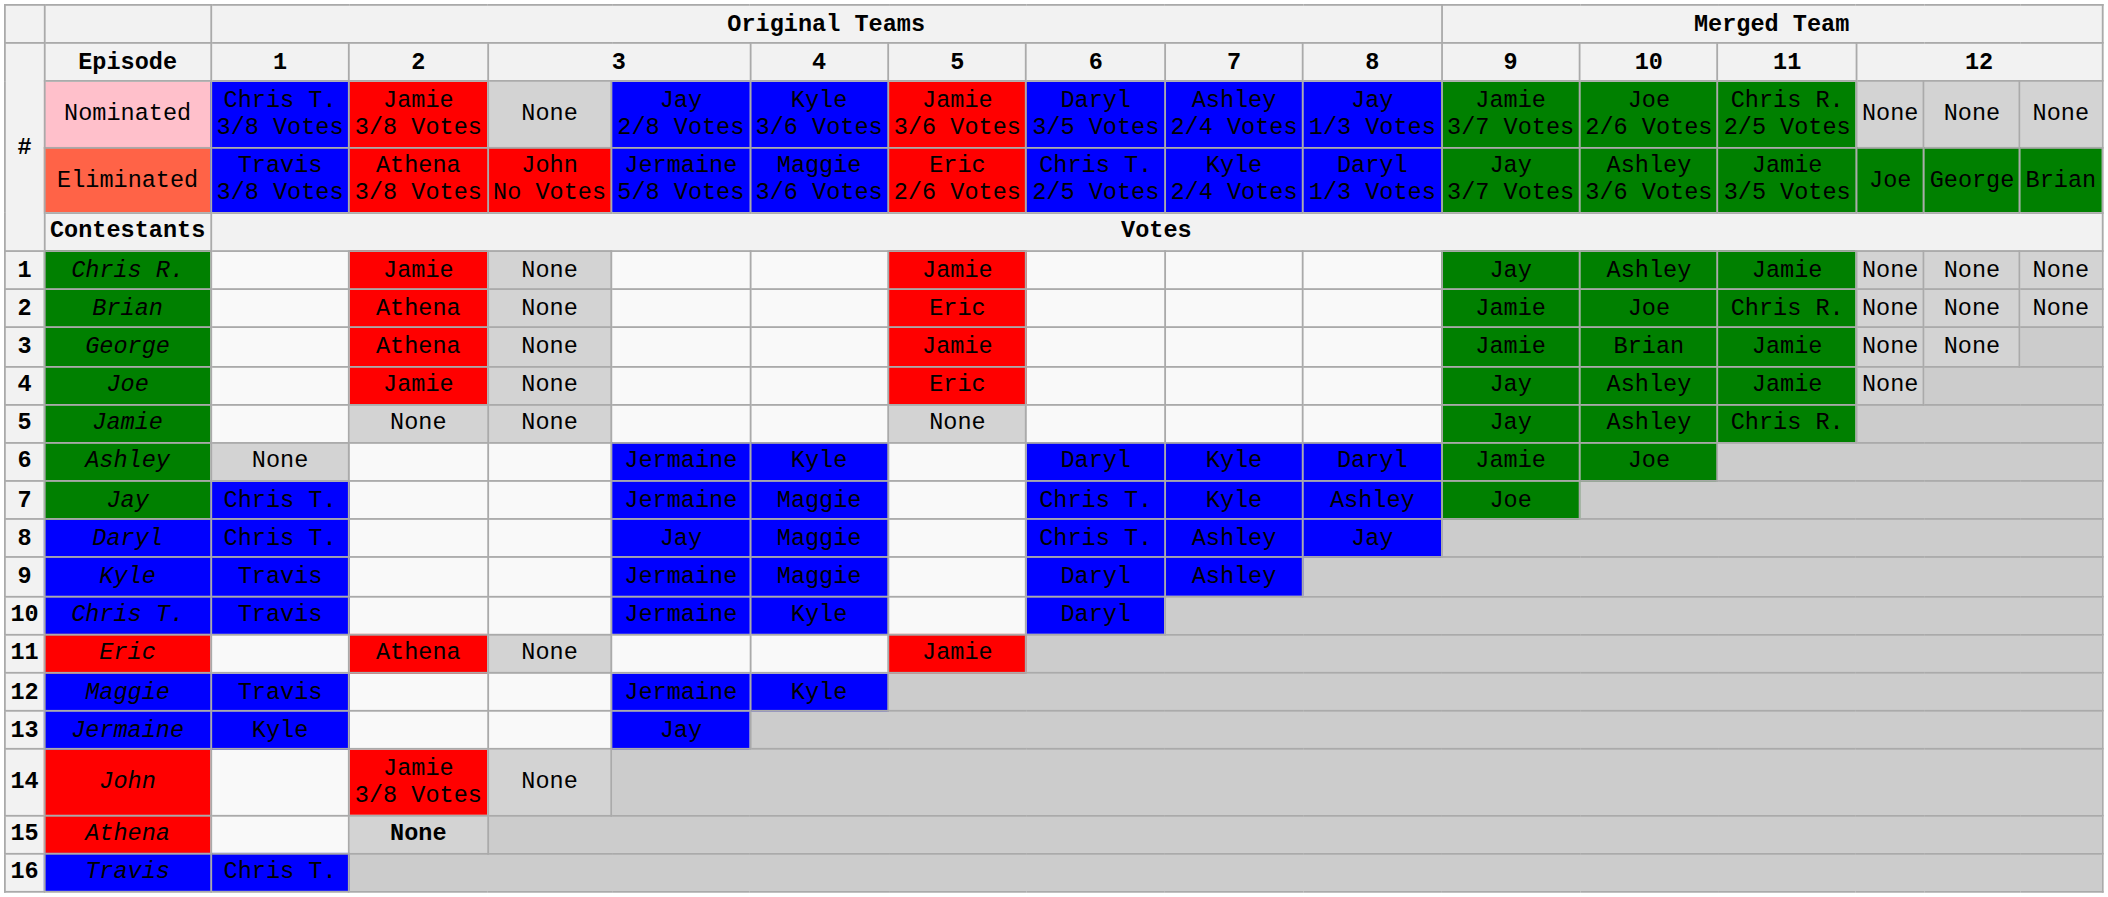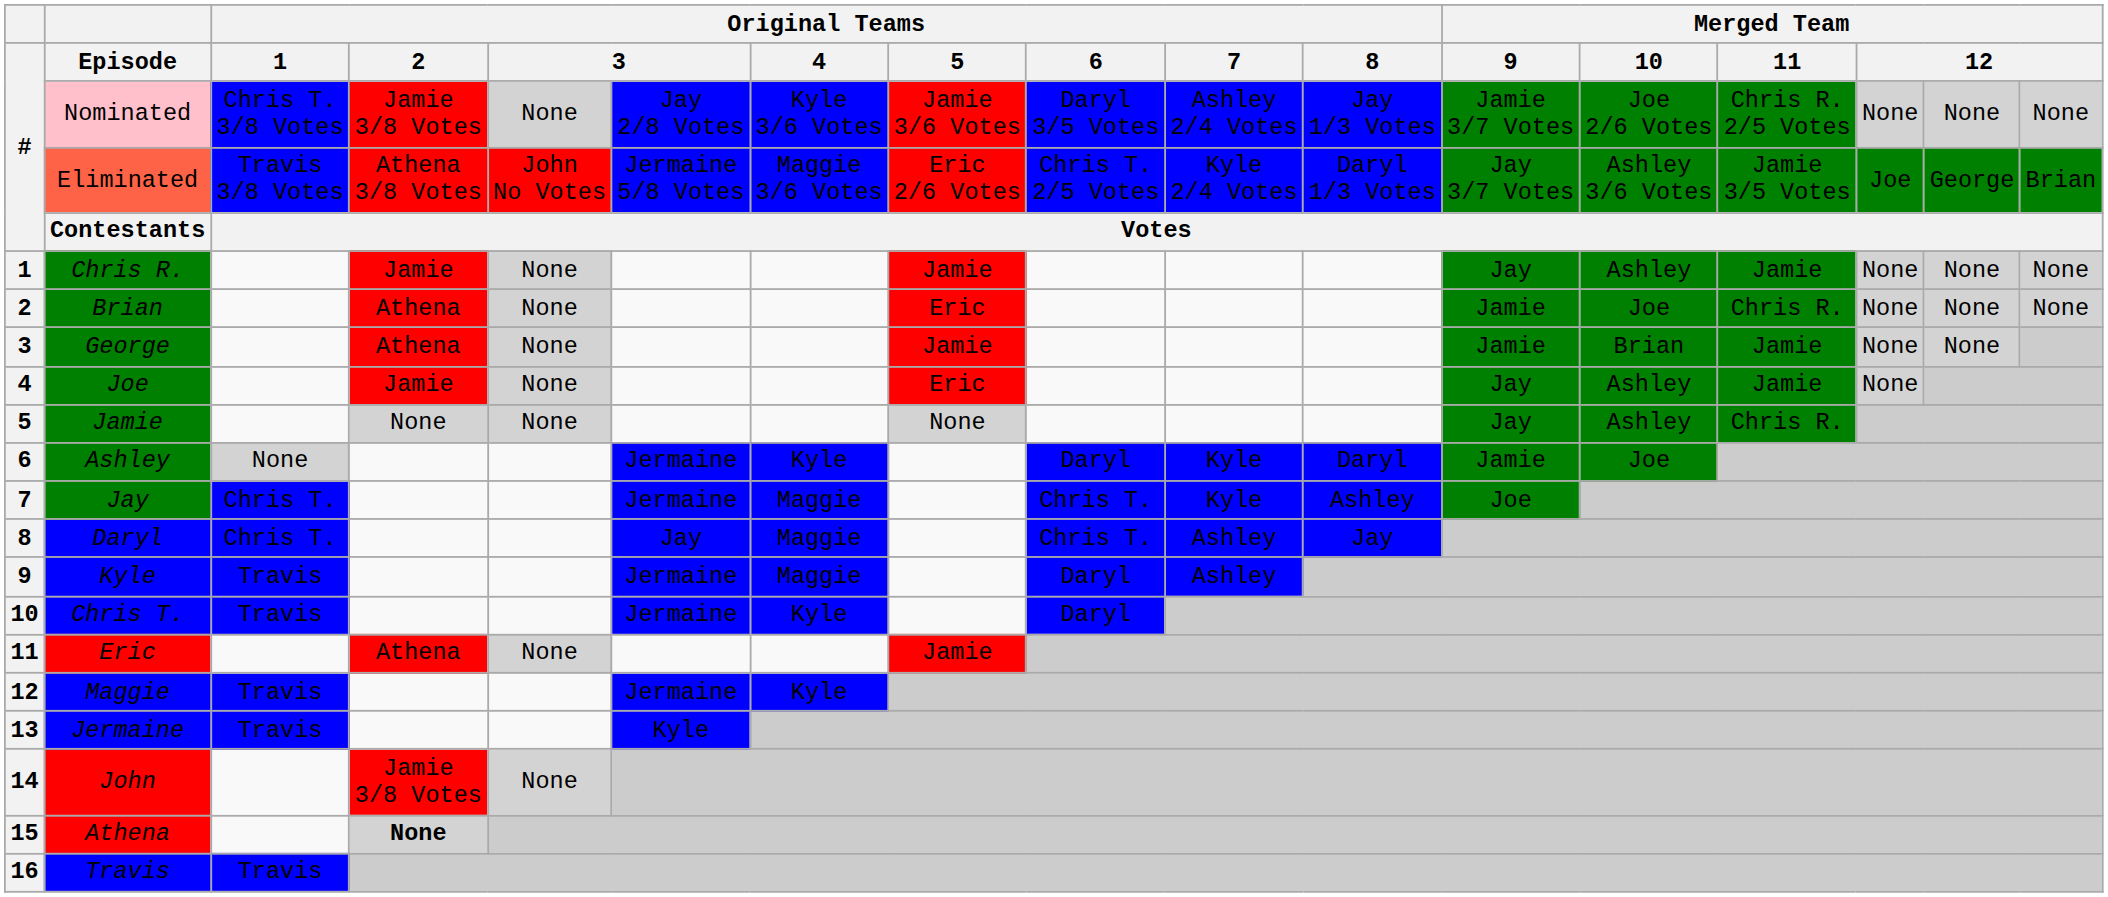13 | Original Teams / 1: Kyle -> Travis
13 | column 6: Jay -> Kyle
16 | Original Teams / 1: Chris T. -> Travis
